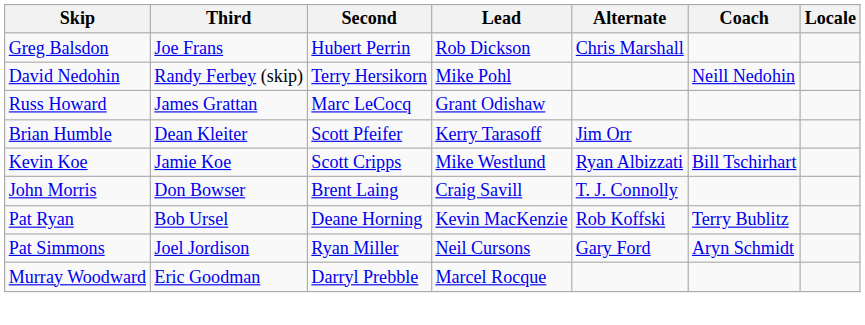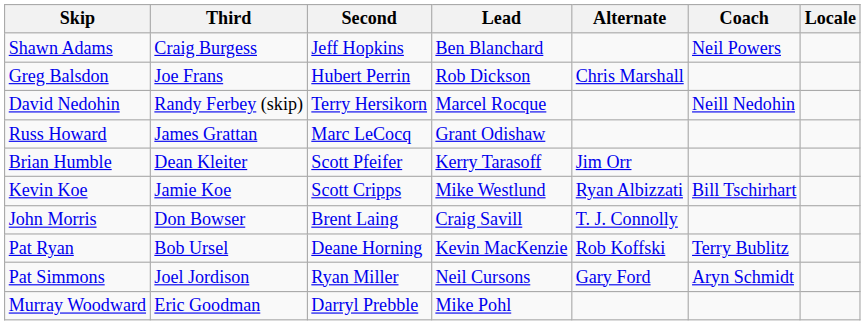+ row: Shawn Adams | Craig Burgess | Jeff Hopkins | Ben Blanchard | Neil Powers
David Nedohin | Lead: Mike Pohl -> Marcel Rocque
Murray Woodward | Lead: Marcel Rocque -> Mike Pohl
